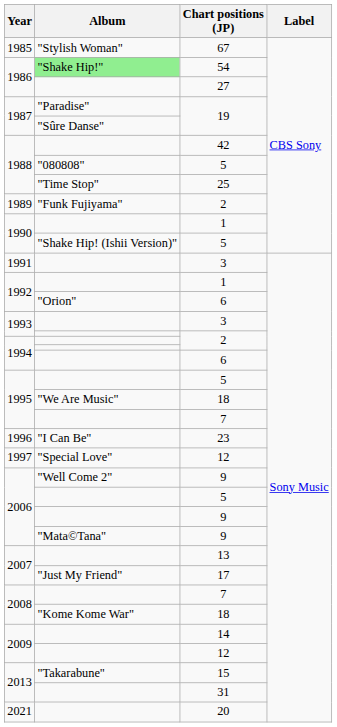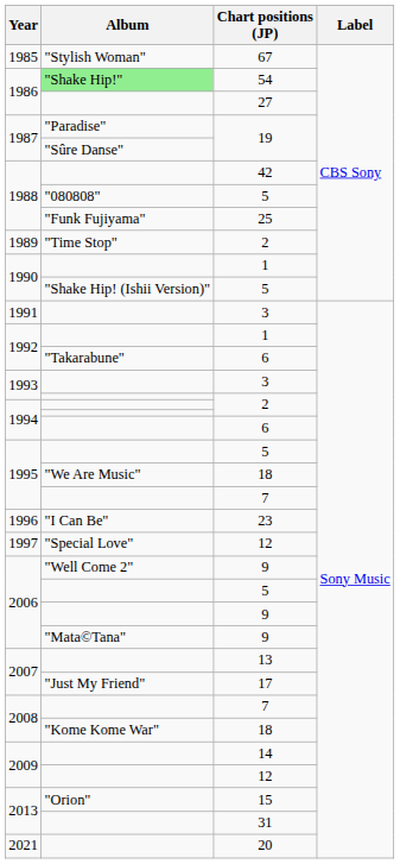25 | Album: "Time Stop" -> "Funk Fujiyama"
1989 / 2 | Album: "Funk Fujiyama" -> "Time Stop"
1992 / 6 | Album: "Orion" -> "Takarabune"
15 | Album: "Takarabune" -> "Orion"
